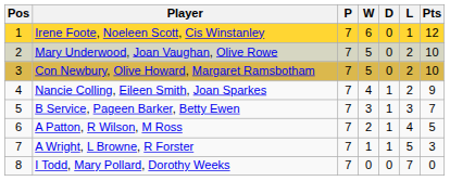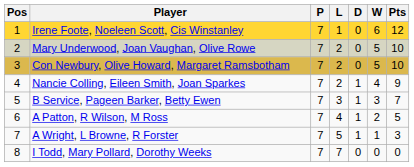columns swapped: W <-> L
